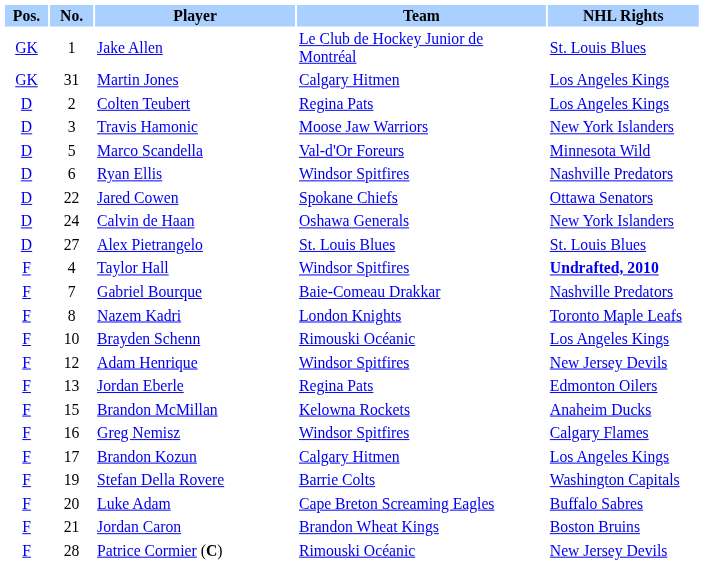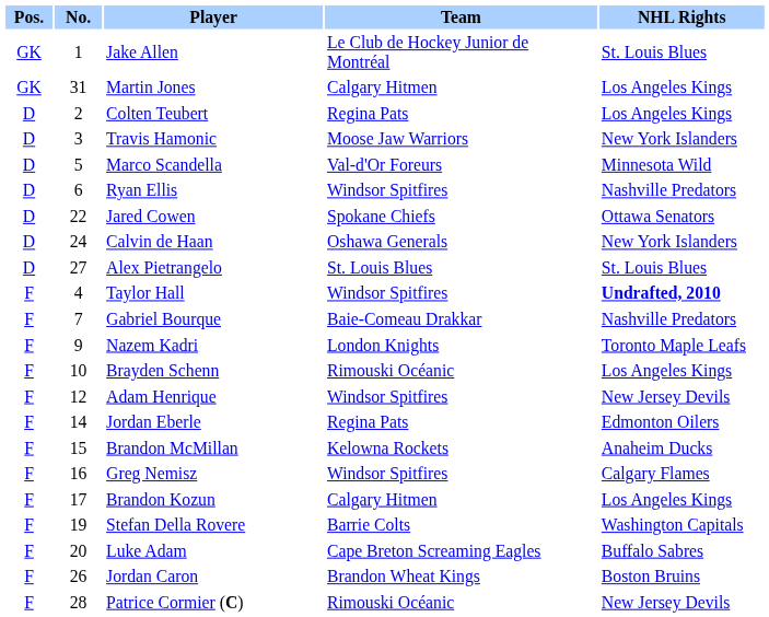Nazem Kadri | No.: 8 -> 9
Jordan Eberle | No.: 13 -> 14
Jordan Caron | No.: 21 -> 26
